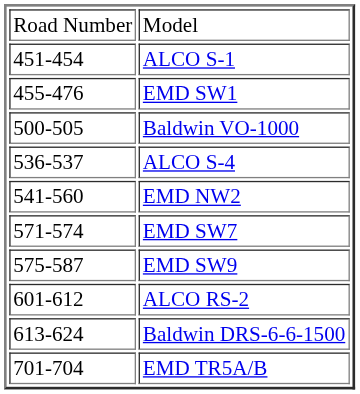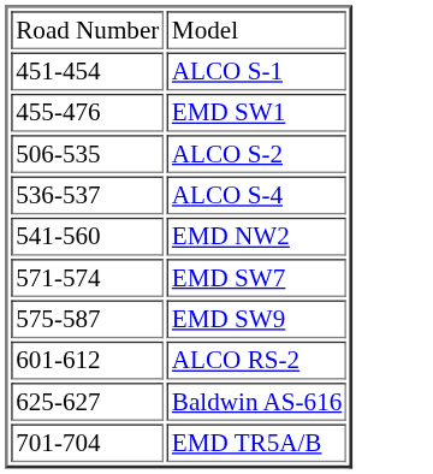- row: 500-505 | Baldwin VO-1000
+ row: 506-535 | ALCO S-2
- row: 613-624 | Baldwin DRS-6-6-1500
+ row: 625-627 | Baldwin AS-616
